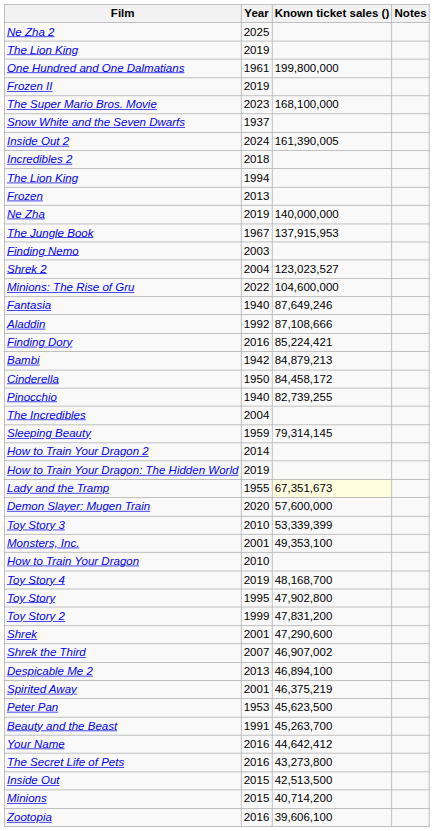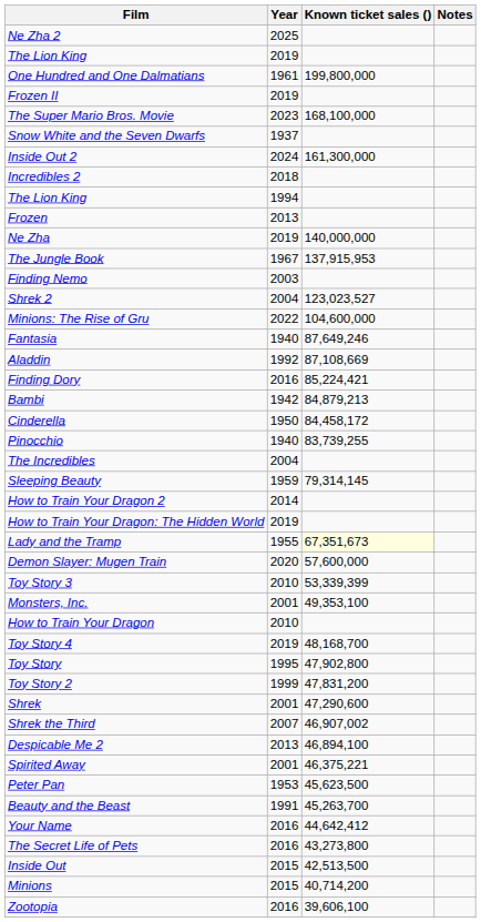Inside Out 2 | Known ticket sales (): 161,390,005 -> 161,300,000
Aladdin | Known ticket sales (): 87,108,666 -> 87,108,669
Pinocchio | Known ticket sales (): 82,739,255 -> 83,739,255
Spirited Away | Known ticket sales (): 46,375,219 -> 46,375,221
